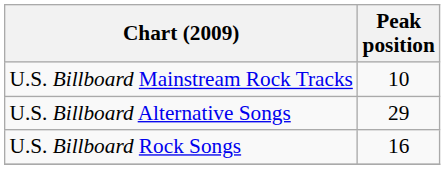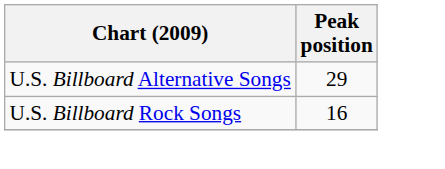- row: U.S. Billboard Mainstream Rock Tracks | 10
